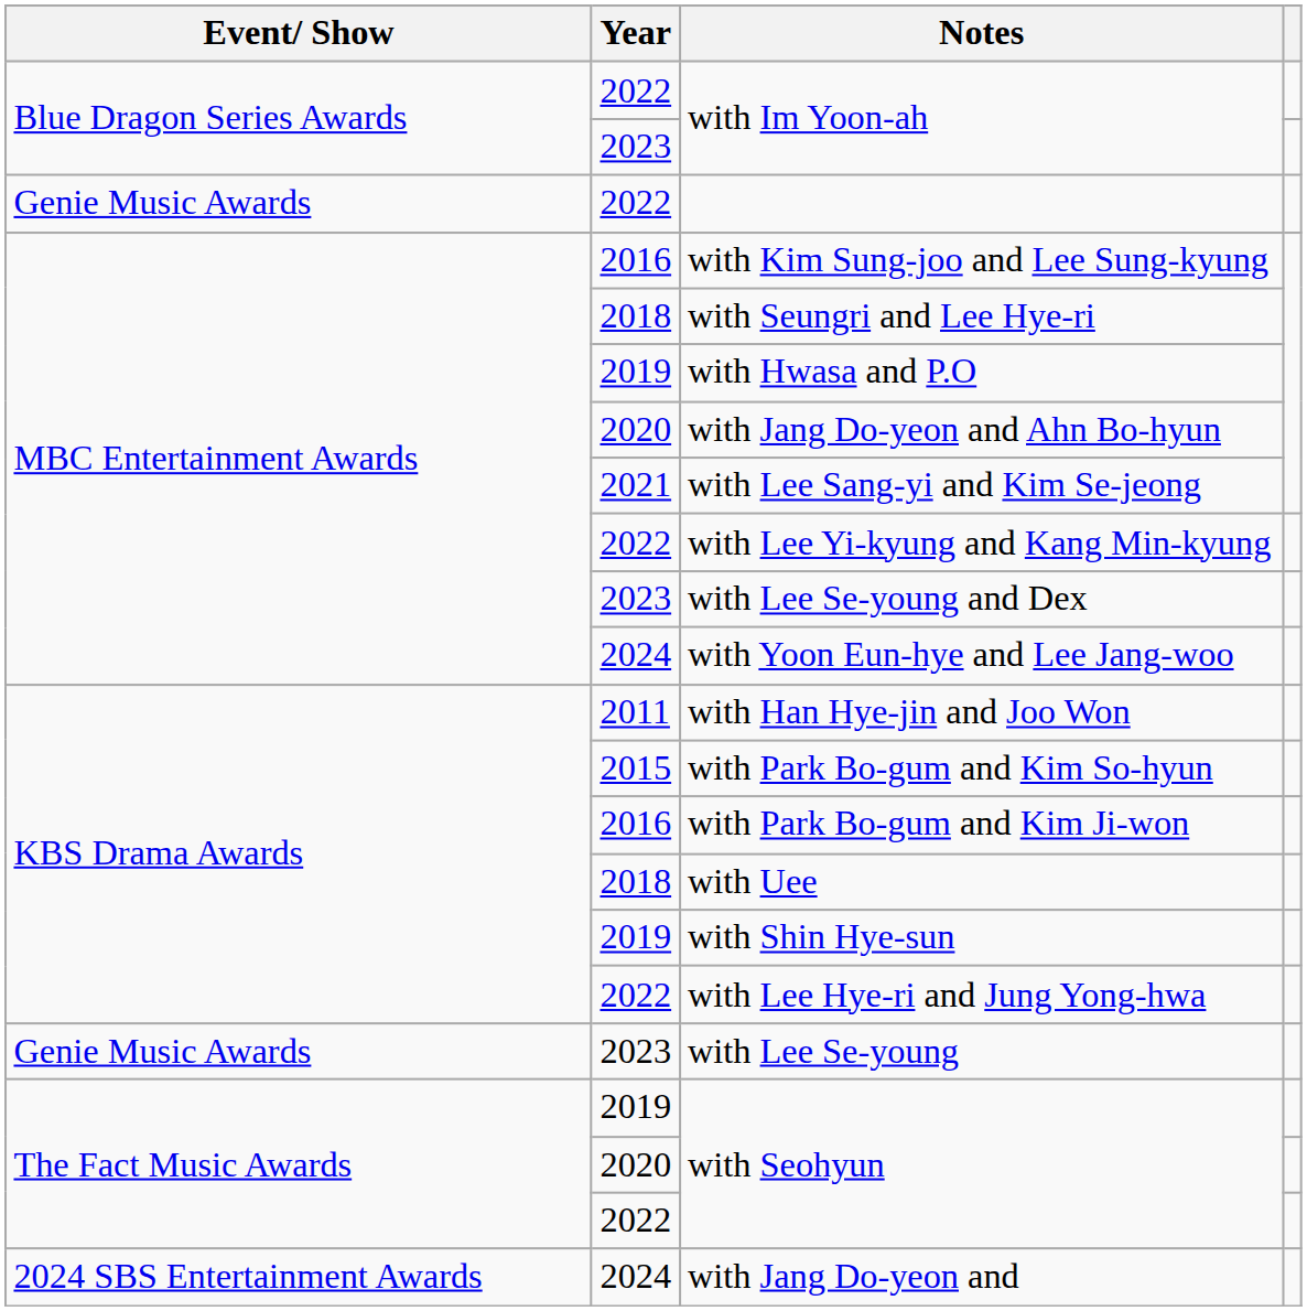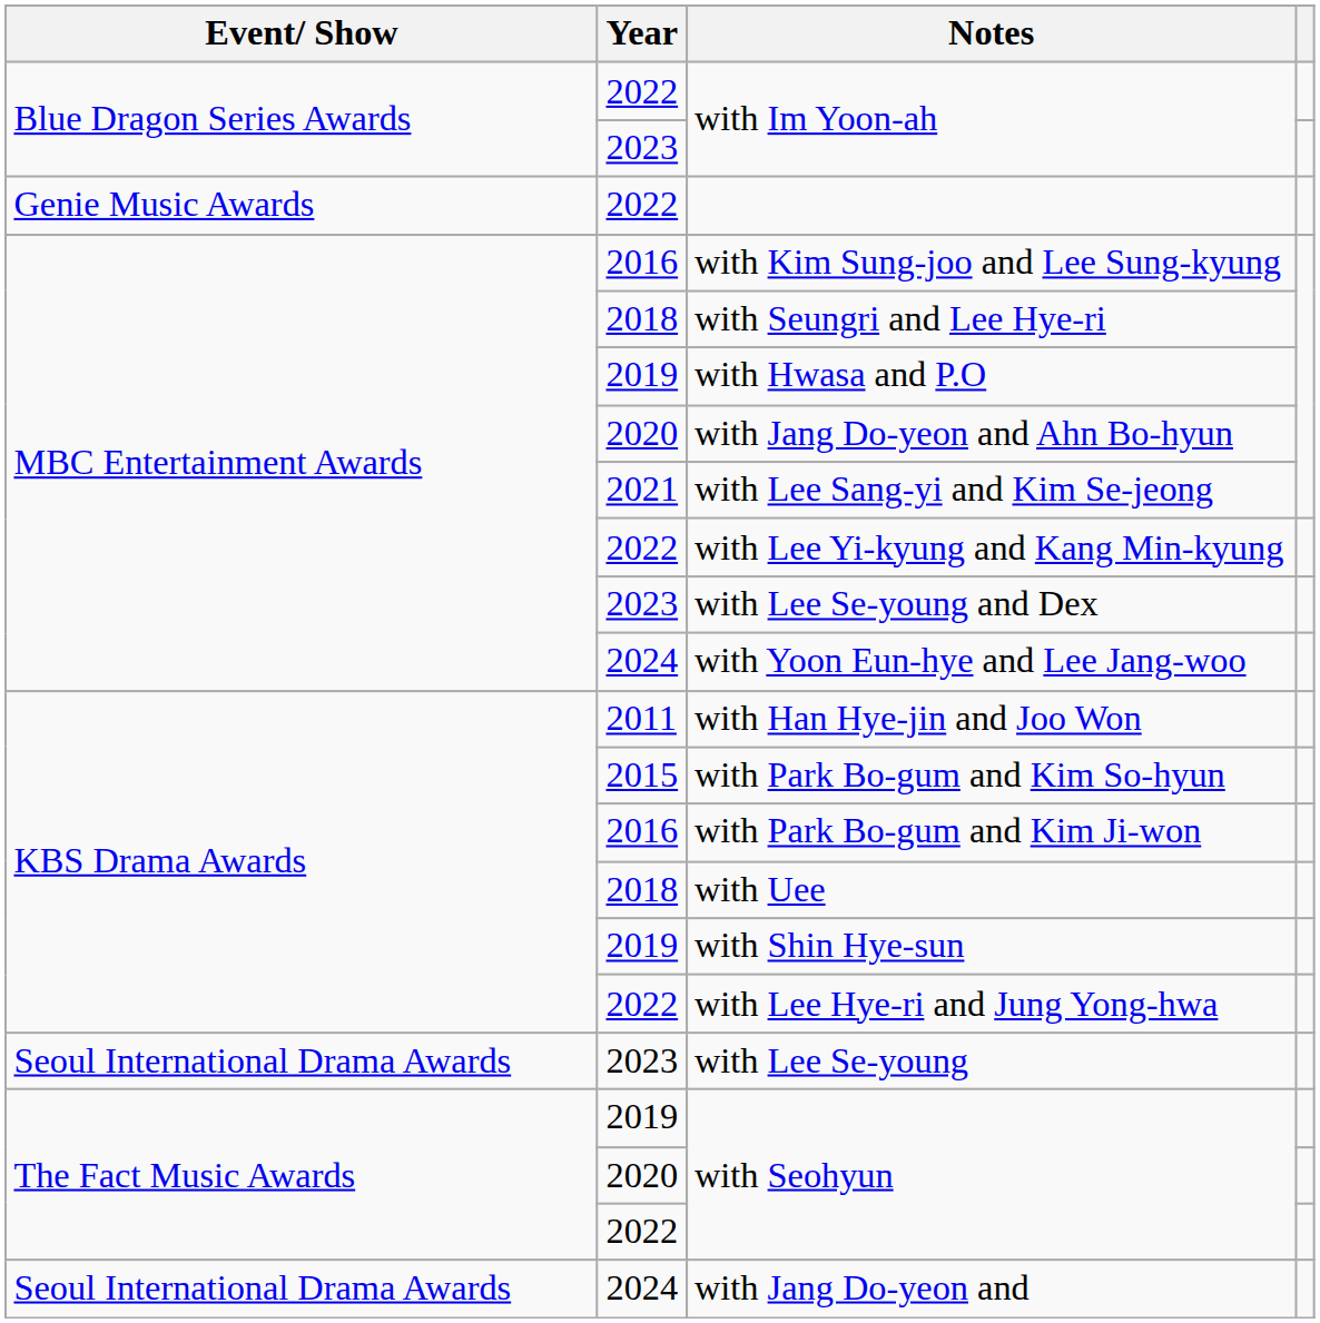with Lee Se-young | Event/ Show: Genie Music Awards -> Seoul International Drama Awards
with Jang Do-yeon and | Event/ Show: 2024 SBS Entertainment Awards -> Seoul International Drama Awards
